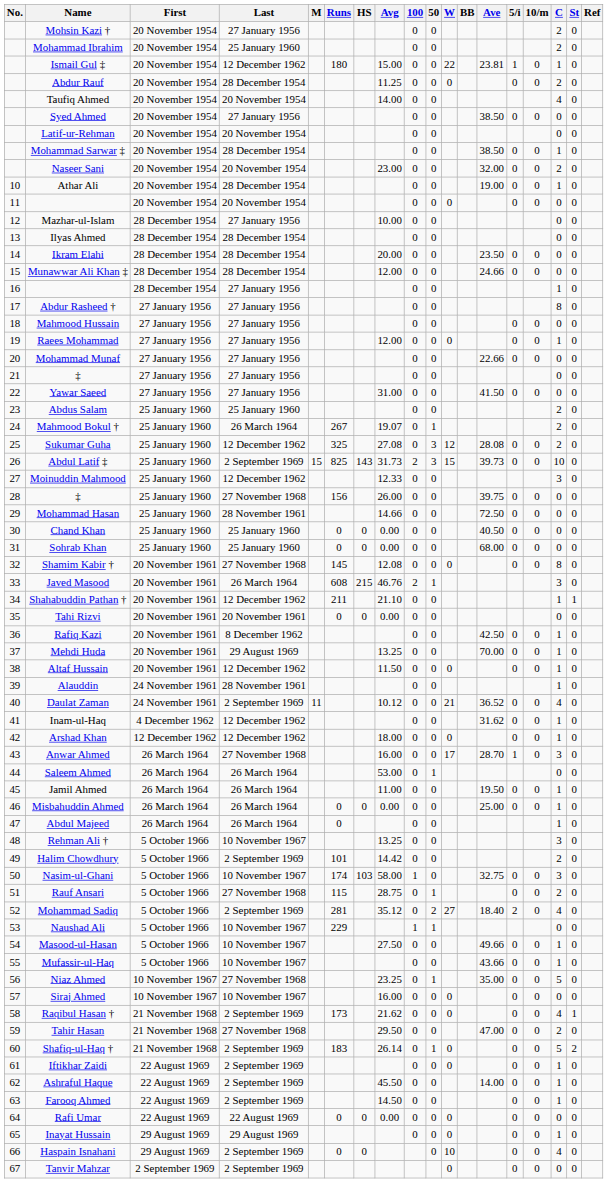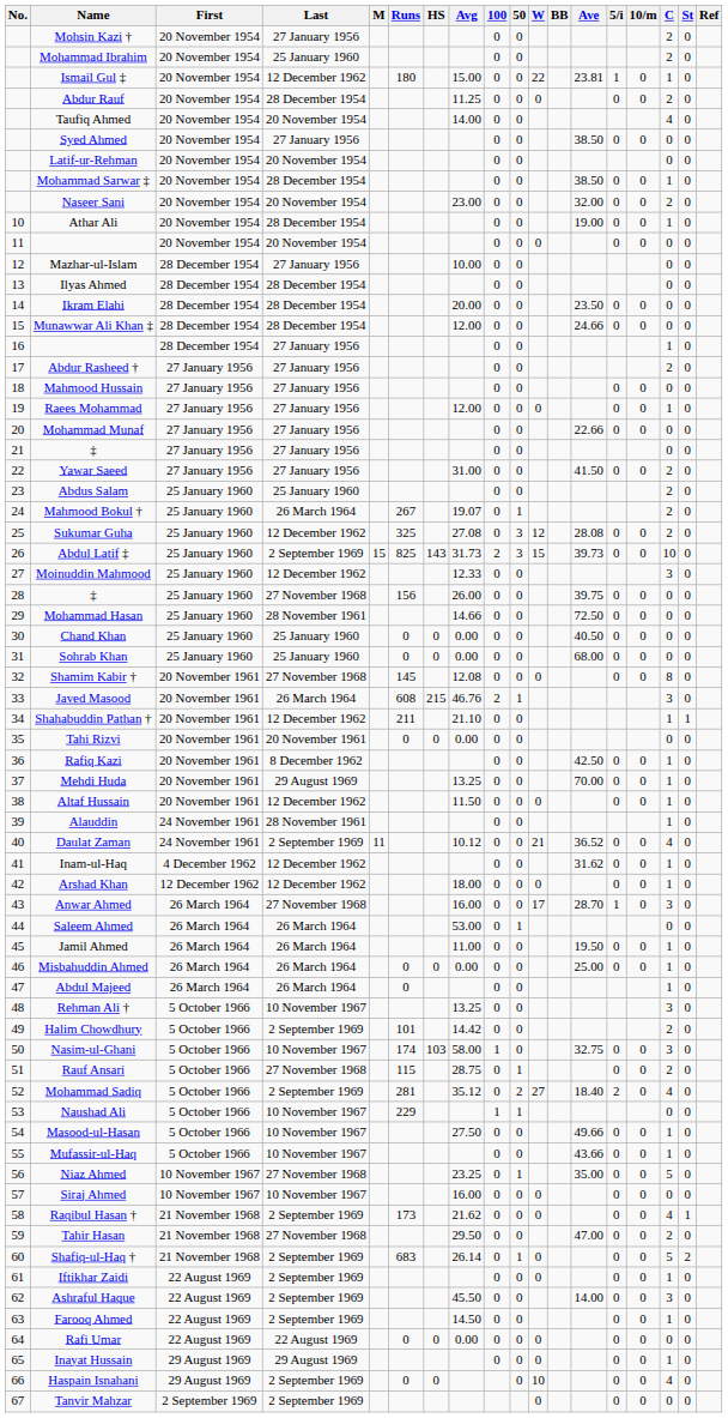Abdur Rasheed † | C: 8 -> 2
Yawar Saeed | C: 0 -> 2
Shafiq-ul-Haq † | Runs: 183 -> 683
Ashraful Haque | C: 1 -> 3
